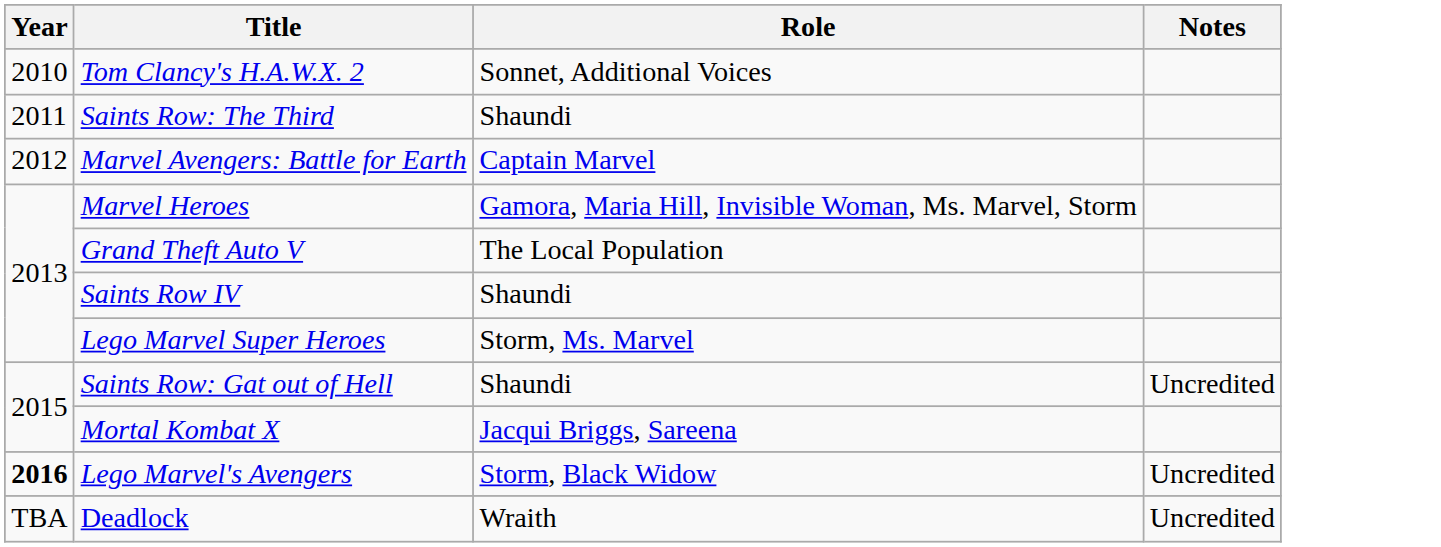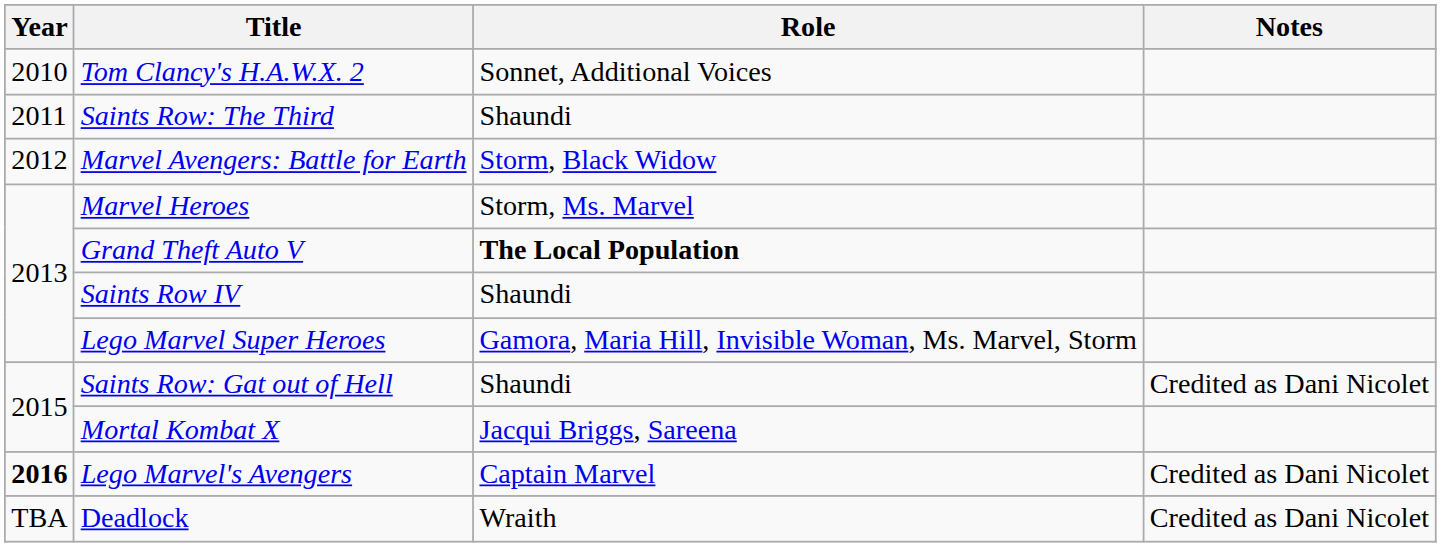Marvel Avengers: Battle for Earth | Role: Captain Marvel -> Storm, Black Widow
Marvel Heroes | Role: Gamora, Maria Hill, Invisible Woman, Ms. Marvel, Storm -> Storm, Ms. Marvel
Grand Theft Auto V | Role: normal -> bold
Lego Marvel Super Heroes | Role: Storm, Ms. Marvel -> Gamora, Maria Hill, Invisible Woman, Ms. Marvel, Storm
Saints Row: Gat out of Hell | Notes: Uncredited -> Credited as Dani Nicolet
Lego Marvel's Avengers | Role: Storm, Black Widow -> Captain Marvel
Lego Marvel's Avengers | Notes: Uncredited -> Credited as Dani Nicolet
Deadlock | Notes: Uncredited -> Credited as Dani Nicolet
